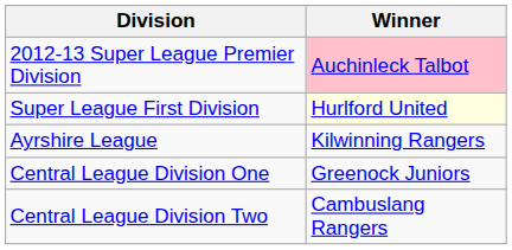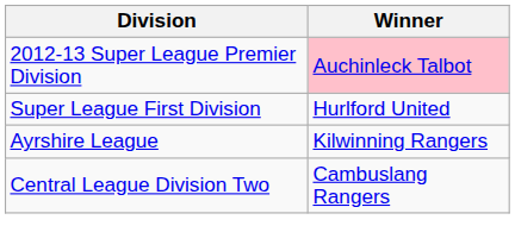Super League First Division | Winner: lightyellow background -> no background
- row: Central League Division One | Greenock Juniors
